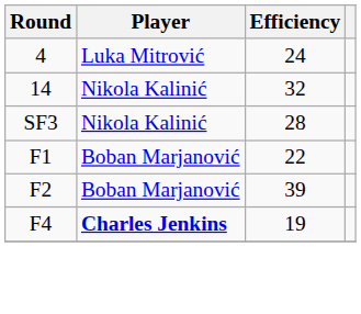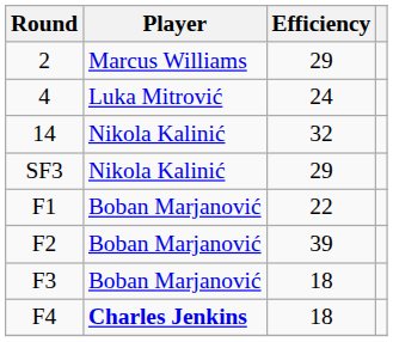+ row: 2 | Marcus Williams | 29
SF3 | Efficiency: 28 -> 29
+ row: F3 | Boban Marjanović | 18
F4 | Efficiency: 19 -> 18
